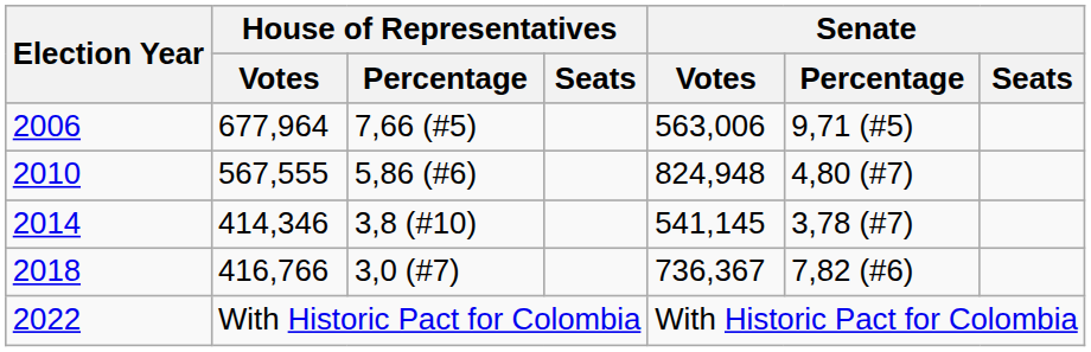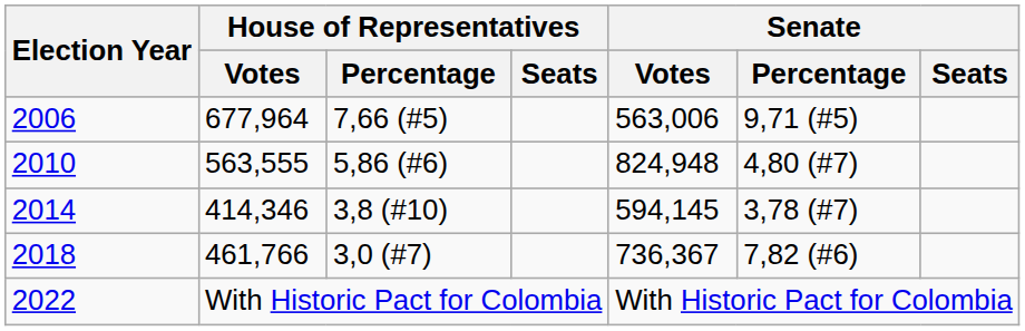2010 | House of Representatives / Votes: 567,555 -> 563,555
2014 | Senate / Votes: 541,145 -> 594,145
2018 | House of Representatives / Votes: 416,766 -> 461,766
